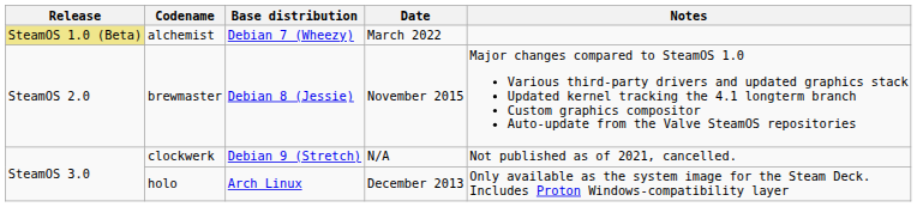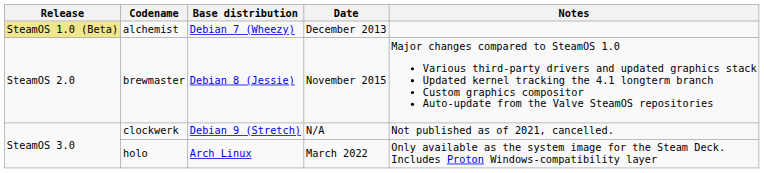alchemist | Date: March 2022 -> December 2013
holo | Date: December 2013 -> March 2022
